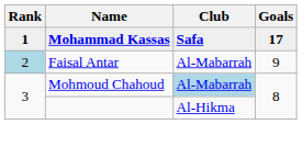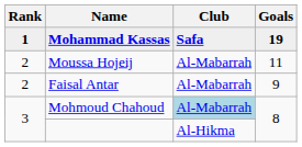Mohammad Kassas | Goals: 17 -> 19
+ row: 2 | Moussa Hojeij | Al-Mabarrah | 11
Faisal Antar | Rank: lightblue background -> no background
